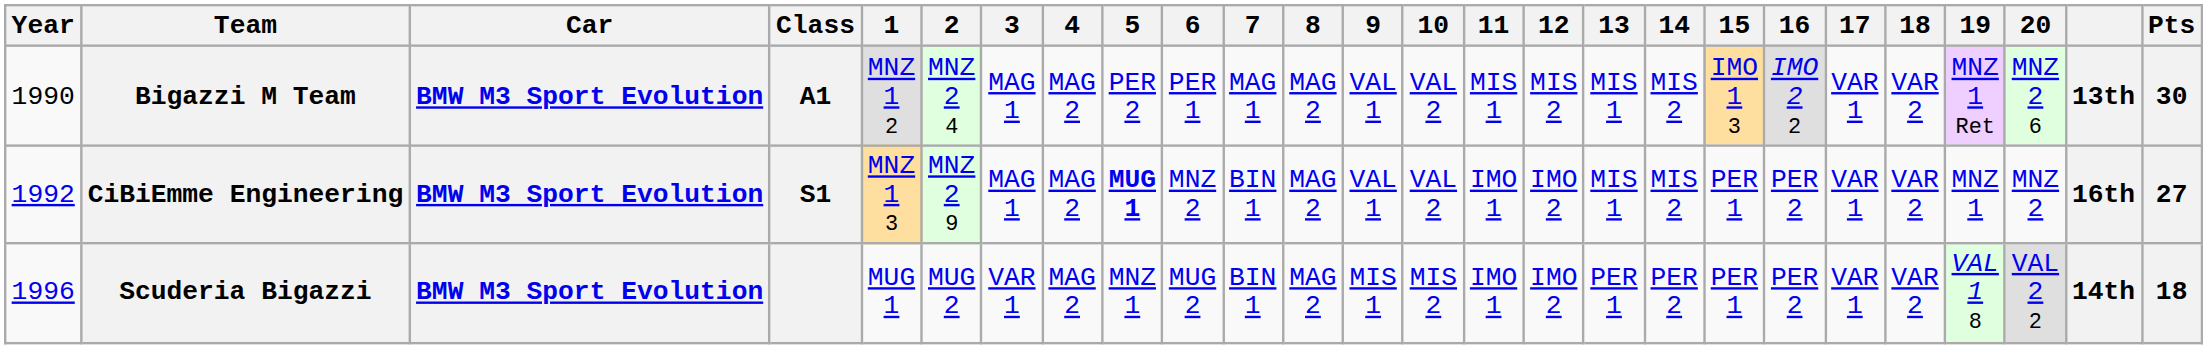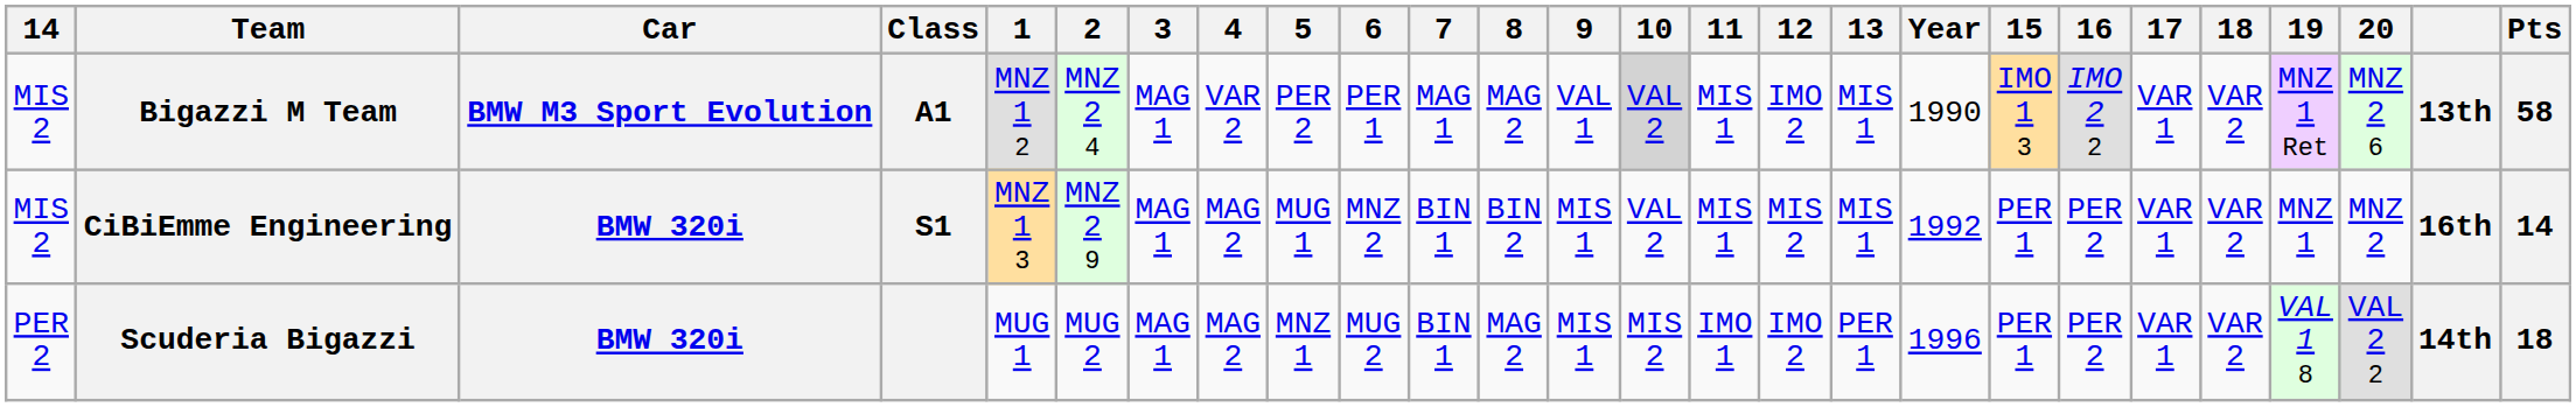columns swapped: Year <-> 14
Bigazzi M Team | 4: MAG 2 -> VAR 2
Bigazzi M Team | 10: no background -> lightgrey background
Bigazzi M Team | 12: MIS 2 -> IMO 2
Bigazzi M Team | Pts: 30 -> 58
CiBiEmme Engineering | Car: BMW M3 Sport Evolution -> BMW 320i
CiBiEmme Engineering | 5: bold -> normal
CiBiEmme Engineering | 8: MAG 2 -> BIN 2
CiBiEmme Engineering | 9: VAL 1 -> MIS 1
CiBiEmme Engineering | 11: IMO 1 -> MIS 1
CiBiEmme Engineering | 12: IMO 2 -> MIS 2
CiBiEmme Engineering | Pts: 27 -> 14
Scuderia Bigazzi | Car: BMW M3 Sport Evolution -> BMW 320i
Scuderia Bigazzi | 3: VAR 1 -> MAG 1
